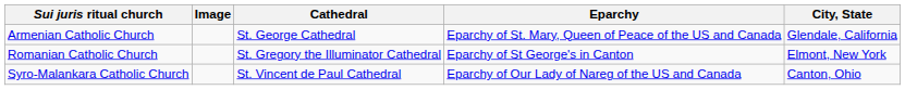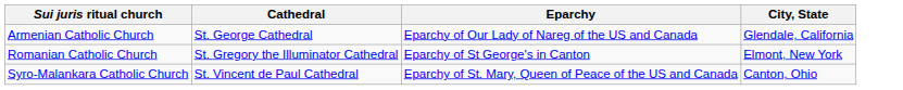- column: Image
Armenian Catholic Church | Eparchy: Eparchy of St. Mary, Queen of Peace of the US and Canada -> Eparchy of Our Lady of Nareg of the US and Canada
Syro-Malankara Catholic Church | Eparchy: Eparchy of Our Lady of Nareg of the US and Canada -> Eparchy of St. Mary, Queen of Peace of the US and Canada
